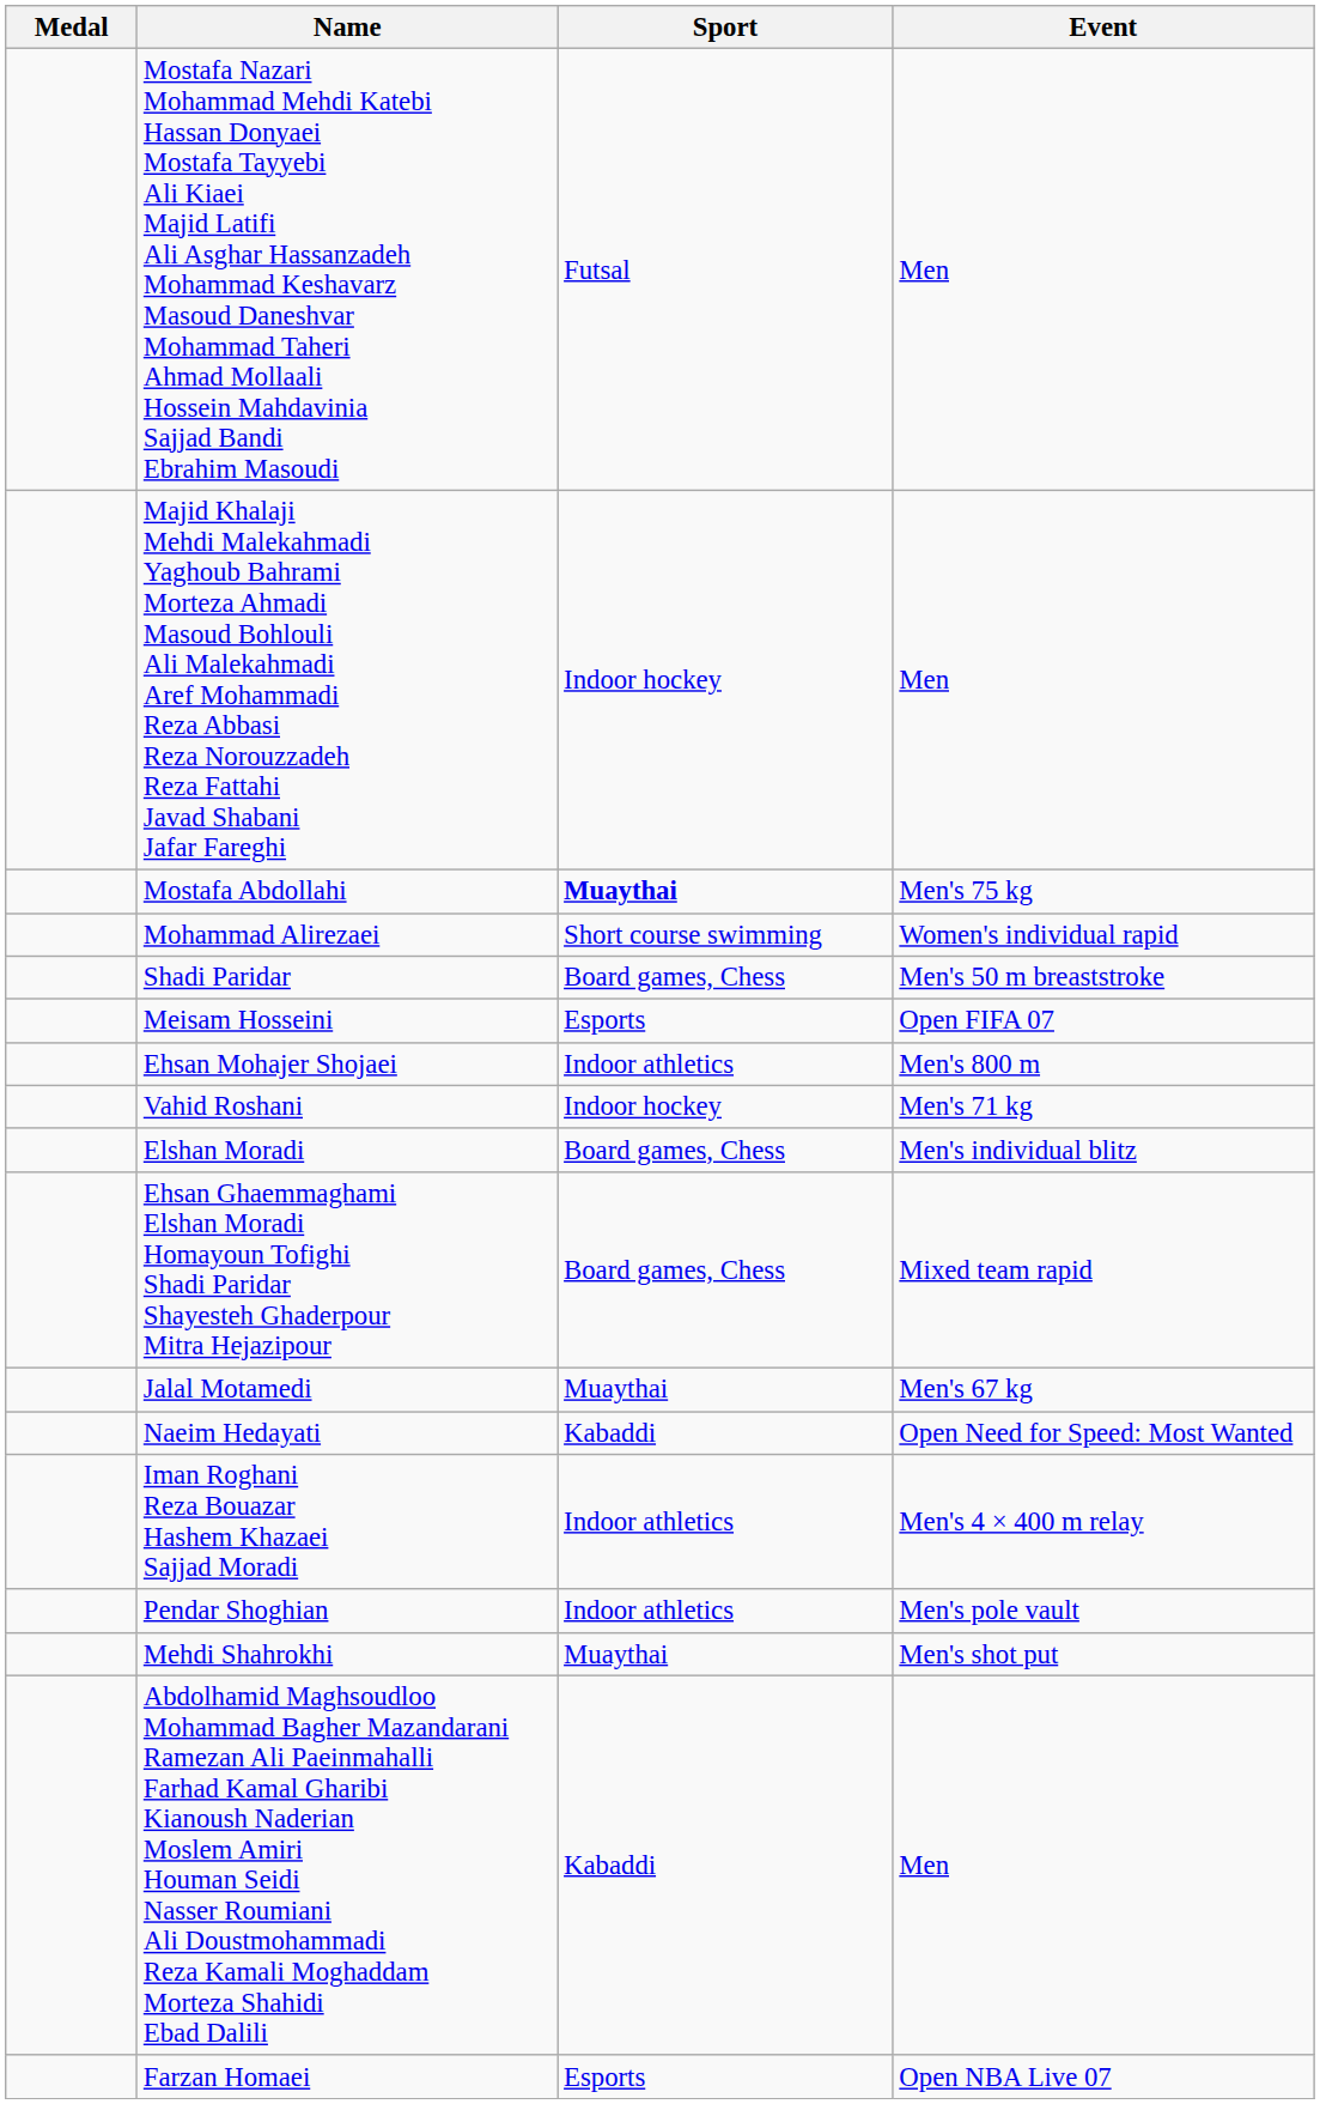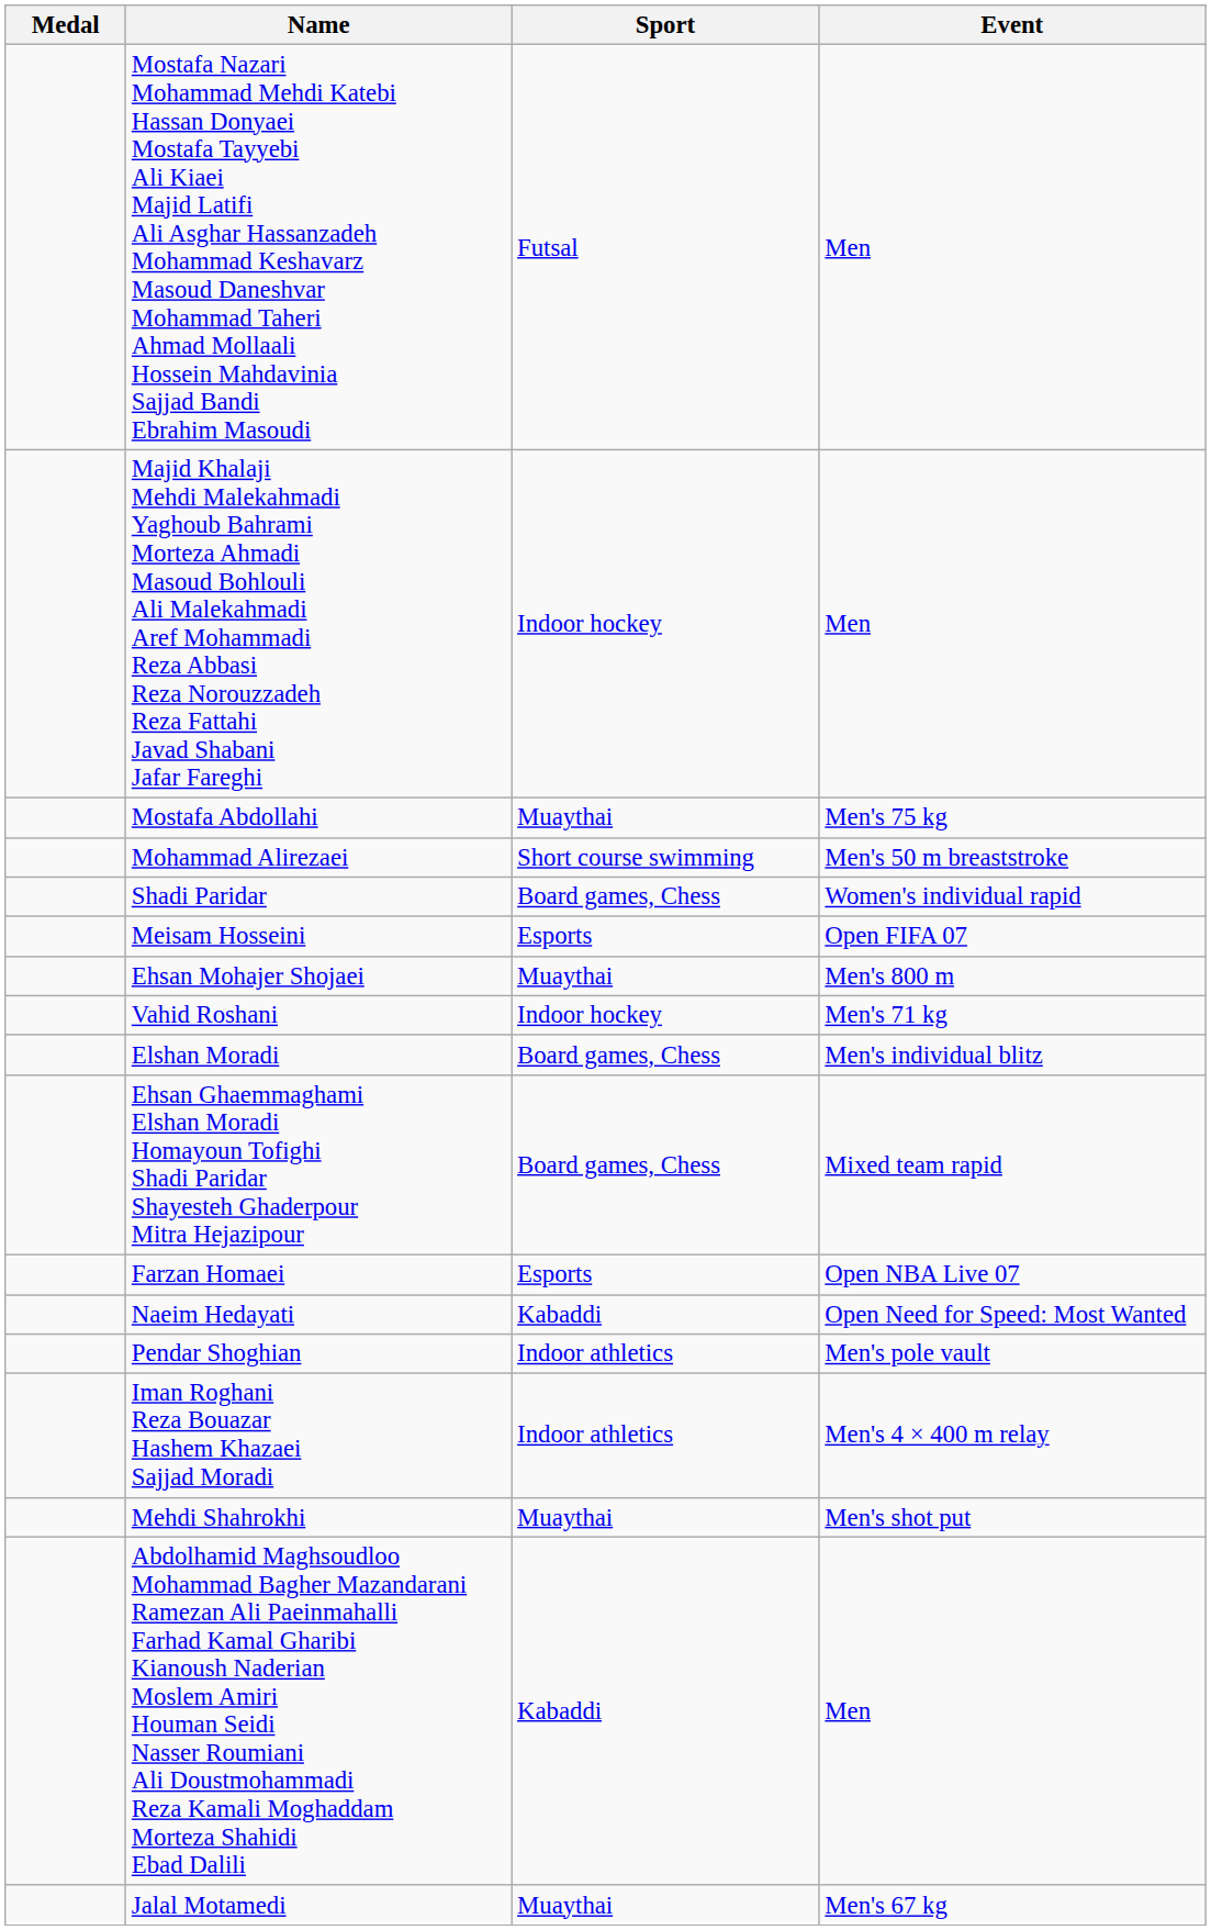Mostafa Abdollahi | Sport: bold -> normal
Mohammad Alirezaei | Event: Women's individual rapid -> Men's 50 m breaststroke
Shadi Paridar | Event: Men's 50 m breaststroke -> Women's individual rapid
Ehsan Mohajer Shojaei | Sport: Indoor athletics -> Muaythai
rows swapped: Farzan Homaei <-> Jalal Motamedi
rows swapped: Iman Roghani Reza Bouazar Hashem Khazaei Sajjad Moradi <-> Pendar Shoghian
